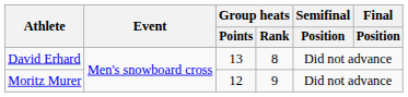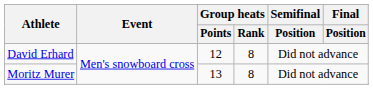David Erhard | Group heats / Points: 13 -> 12
Moritz Murer | Group heats / Points: 12 -> 13
Moritz Murer | Group heats / Rank: 9 -> 8
